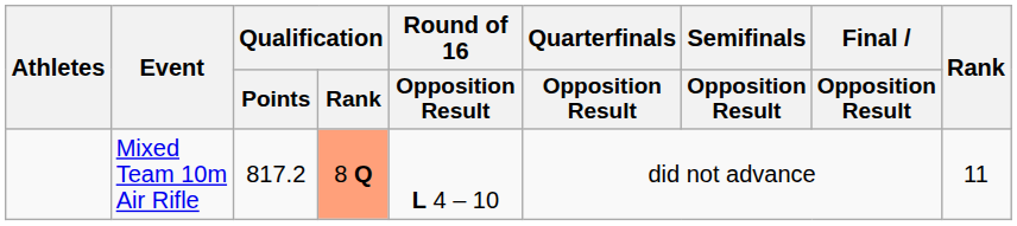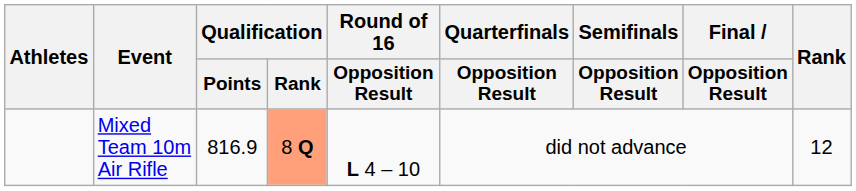Mixed Team 10m Air Rifle | Qualification / Points: 817.2 -> 816.9
Mixed Team 10m Air Rifle | Rank: 11 -> 12
